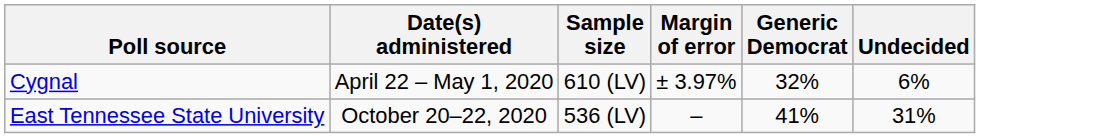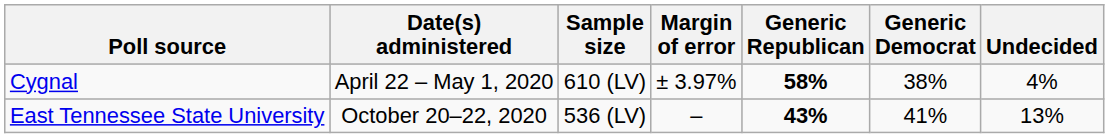+ column: Generic Republican | 58% | 43%
Cygnal | Generic Democrat: 32% -> 38%
Cygnal | Undecided: 6% -> 4%
East Tennessee State University | Undecided: 31% -> 13%
